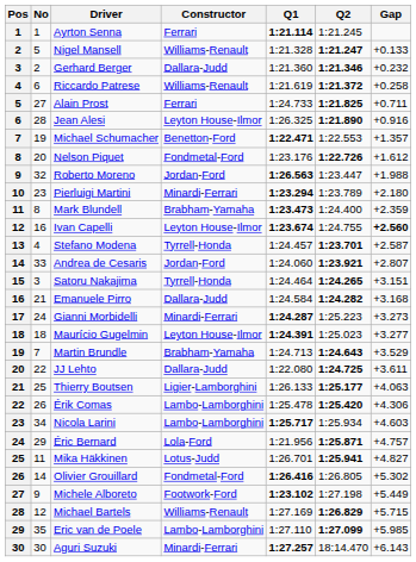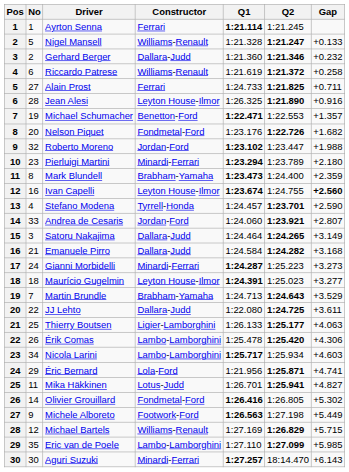Nelson Piquet | Gap: +1.612 -> +1.682
Roberto Moreno | Q1: 1:26.563 -> 1:23.102
Stefano Modena | Gap: +2.587 -> +2.590
Satoru Nakajima | Constructor: Tyrrell-Honda -> Dallara-Judd
Satoru Nakajima | Gap: +3.151 -> +3.149
Éric Bernard | Gap: +4.757 -> +4.741
Michele Alboreto | Q1: 1:23.102 -> 1:26.563
